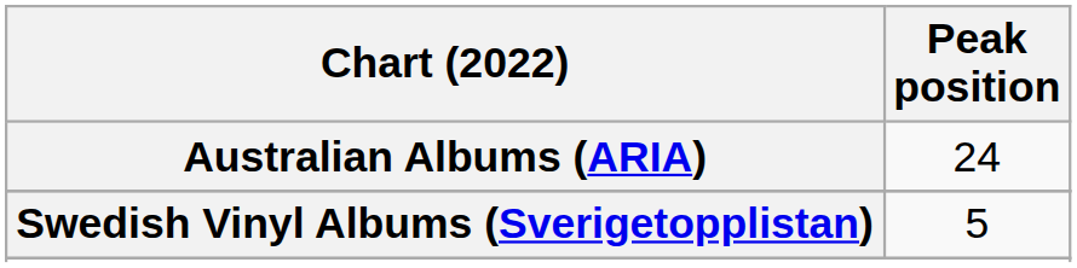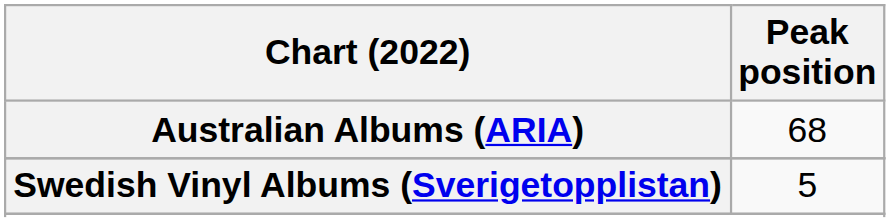Australian Albums (ARIA) | Peak position: 24 -> 68
